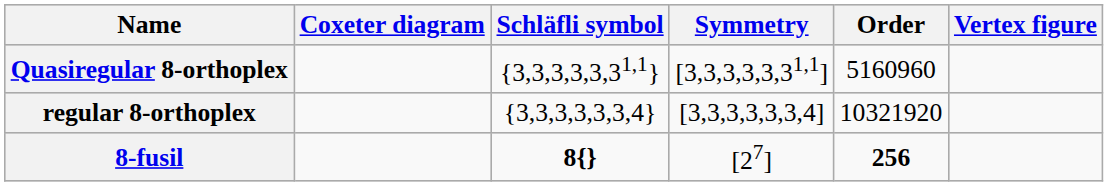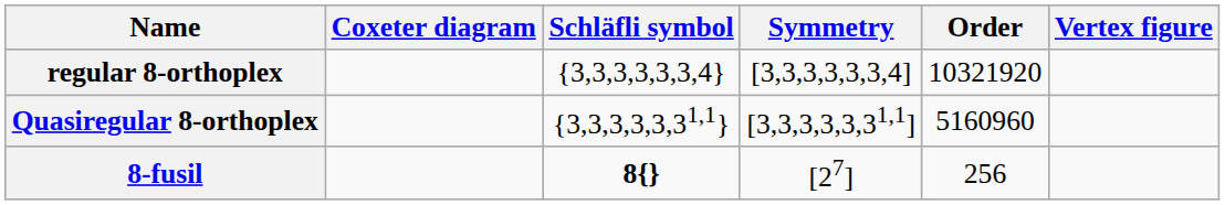rows swapped: regular 8-orthoplex <-> Quasiregular 8-orthoplex
8-fusil | Order: bold -> normal
